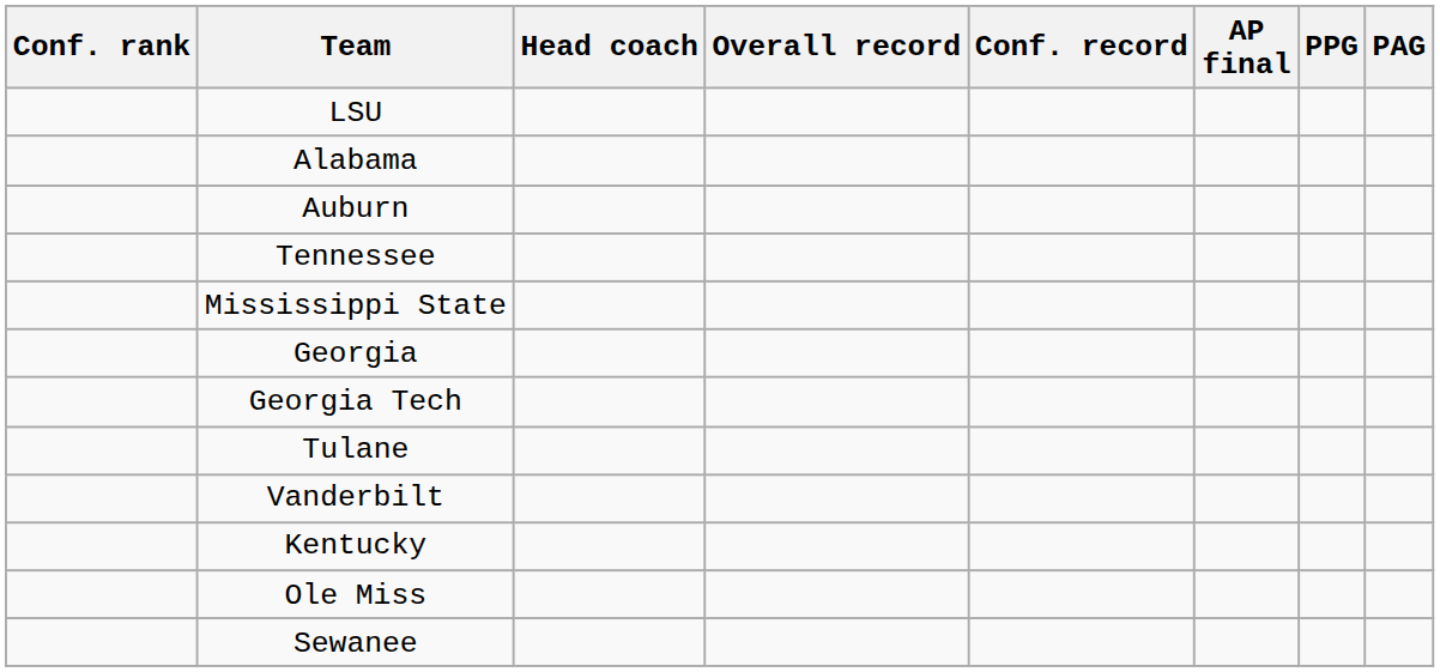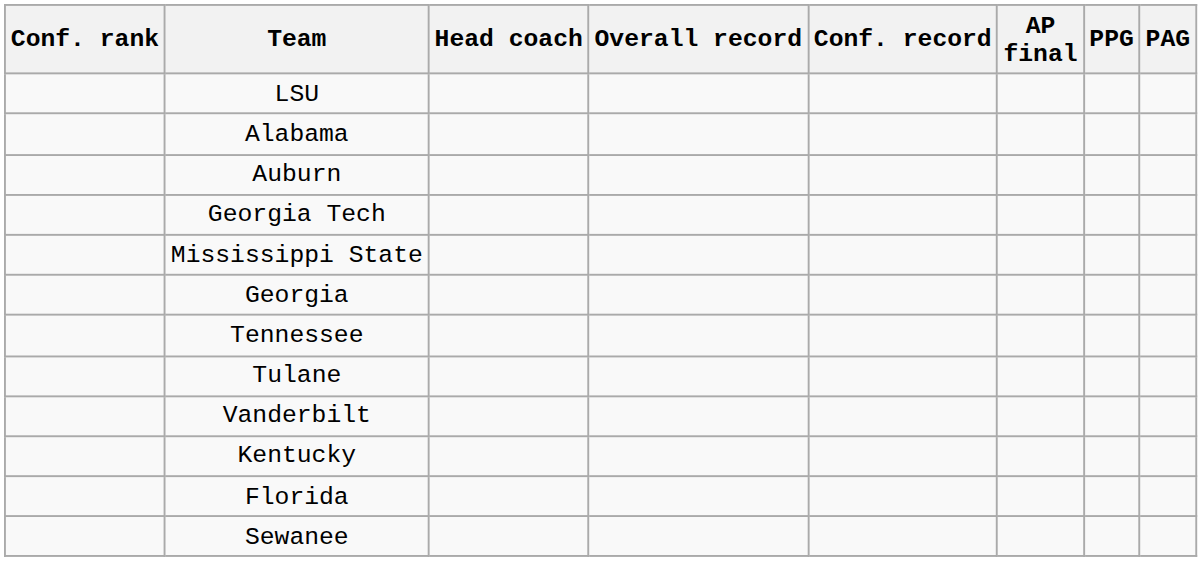rows swapped: Tennessee <-> Georgia Tech
+ row: Florida
- row: Ole Miss
